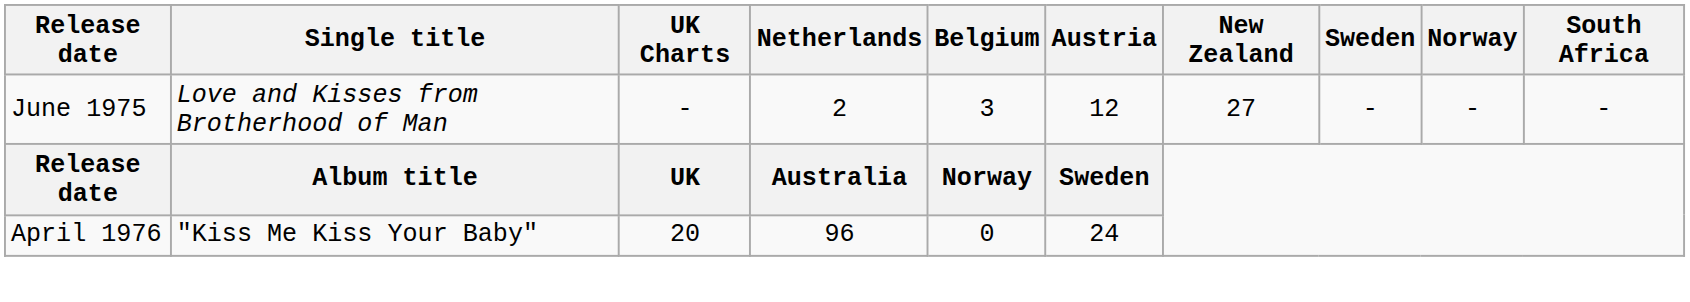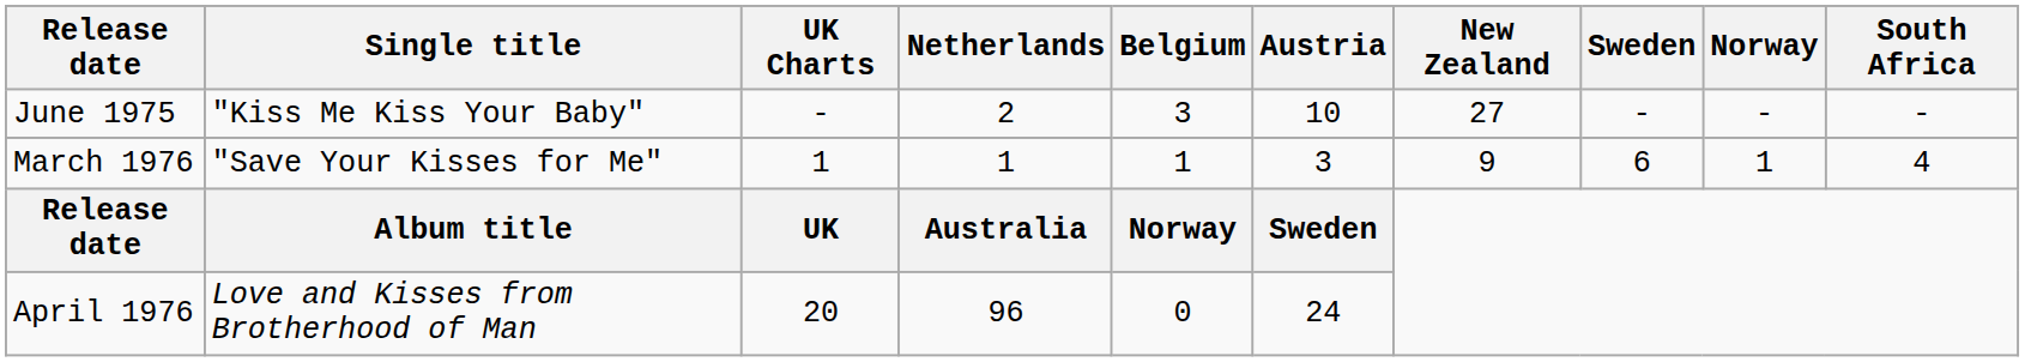June 1975 | Single title: Love and Kisses from Brotherhood of Man -> "Kiss Me Kiss Your Baby"
June 1975 | Austria: 12 -> 10
+ row: March 1976 | "Save Your Kisses for Me" | 1 | 1 | 1 | 3 | 9 | 6 | 1 | 4
April 1976 | Single title: "Kiss Me Kiss Your Baby" -> Love and Kisses from Brotherhood of Man
